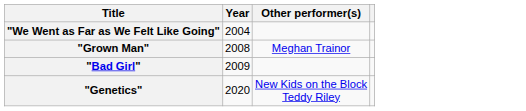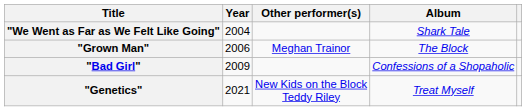+ column: Album | Shark Tale | The Block | Confessions of a Shopaholic | Treat Myself
"Grown Man" | Year: 2008 -> 2006
"Genetics" | Year: 2020 -> 2021
